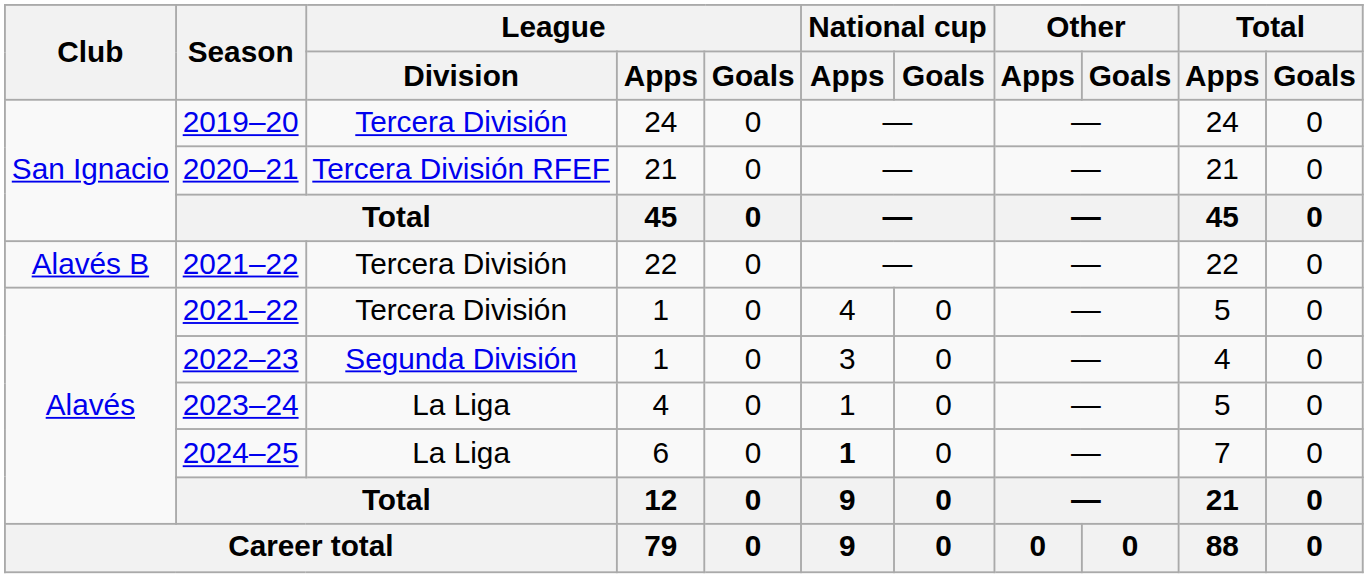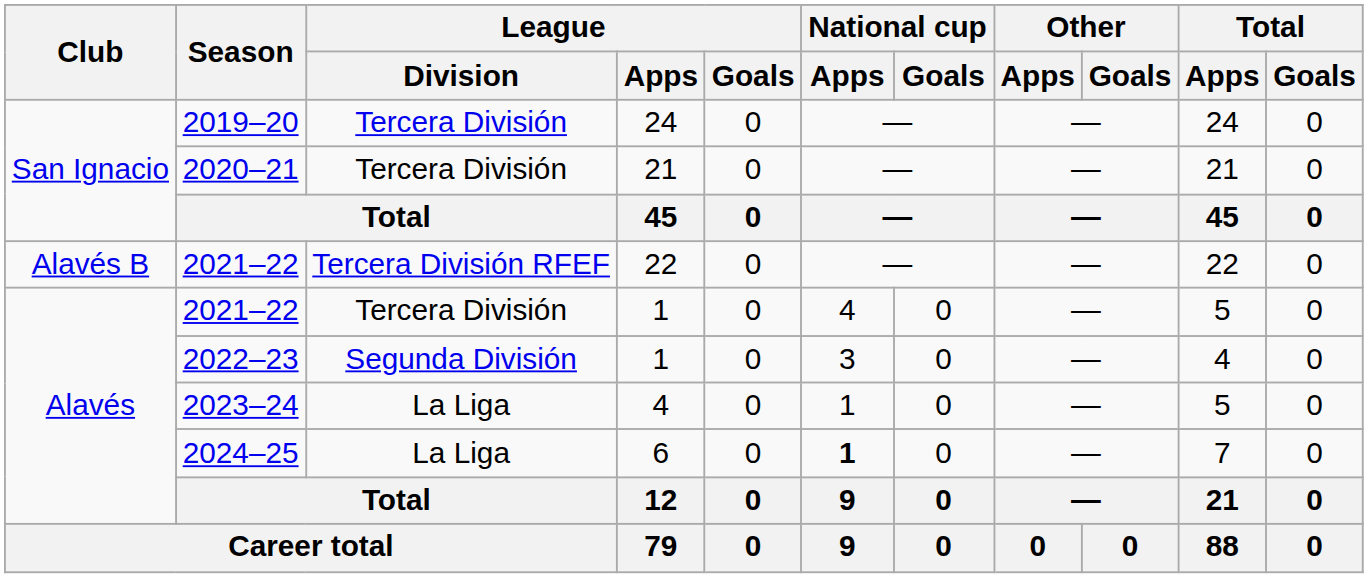2020–21 | League / Division: Tercera División RFEF -> Tercera División
2021–22 / 22 | League / Division: Tercera División -> Tercera División RFEF
